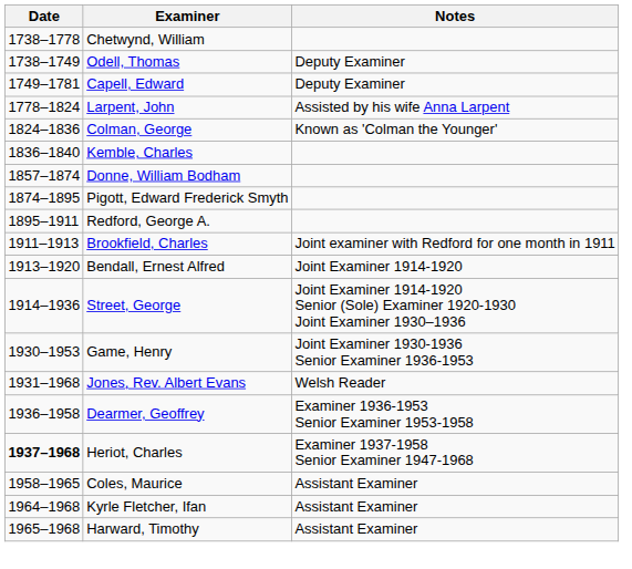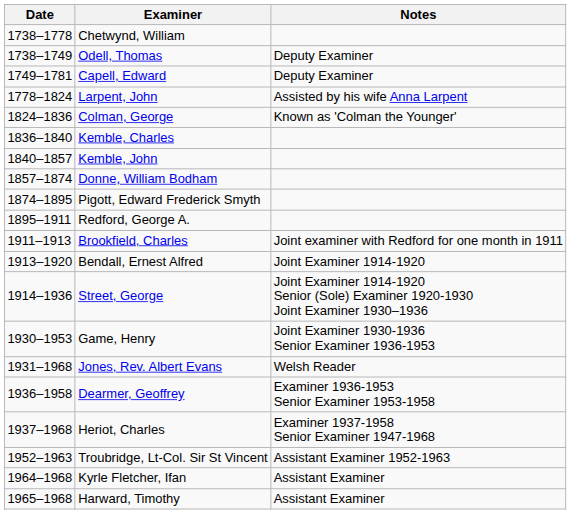+ row: 1840–1857 | Kemble, John
Heriot, Charles | Date: bold -> normal
+ row: 1952–1963 | Troubridge, Lt-Col. Sir St Vincent | Assistant Examiner 1952-1963
- row: 1958–1965 | Coles, Maurice | Assistant Examiner
